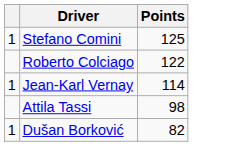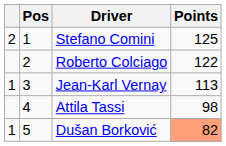+ column: Pos | 1 | 2 | 3 | 4 | 5
Stefano Comini | column 1: 1 -> 2
Jean-Karl Vernay | Points: 114 -> 113
Dušan Borković | Points: no background -> lightsalmon background
